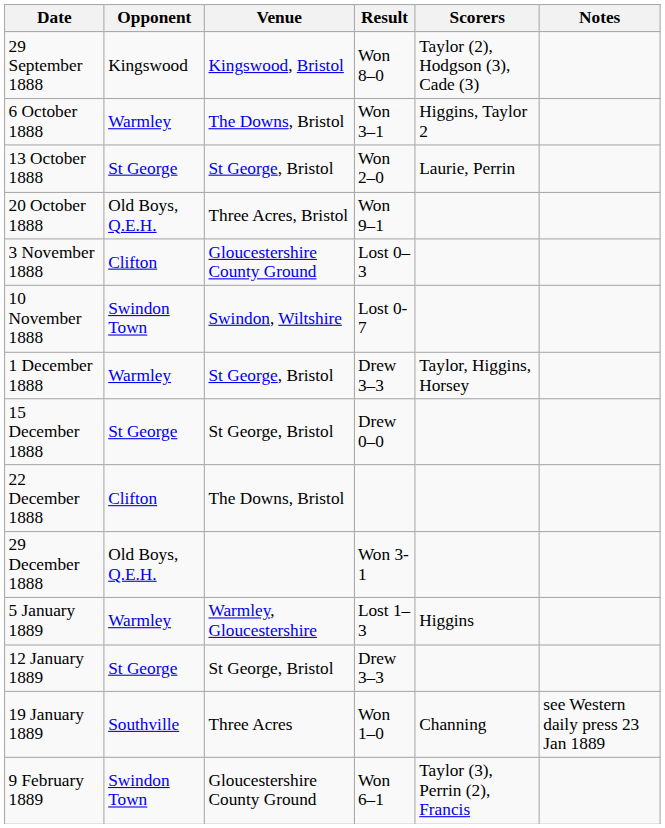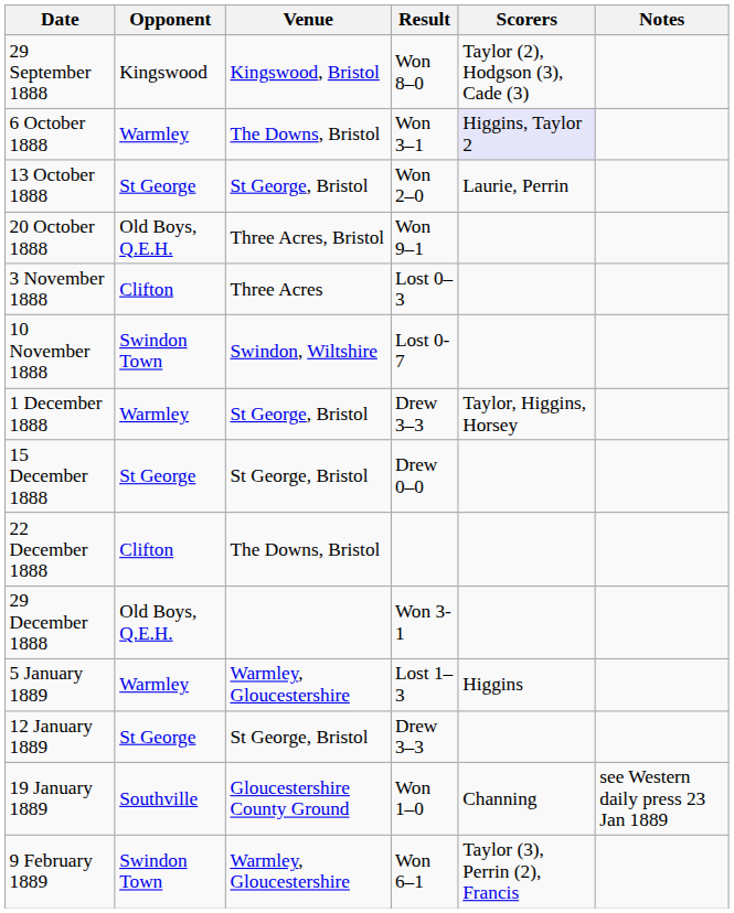6 October 1888 | Scorers: no background -> lavender background
3 November 1888 | Venue: Gloucestershire County Ground -> Three Acres
19 January 1889 | Venue: Three Acres -> Gloucestershire County Ground
9 February 1889 | Venue: Gloucestershire County Ground -> Warmley, Gloucestershire
